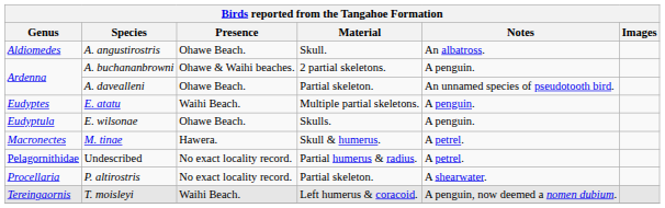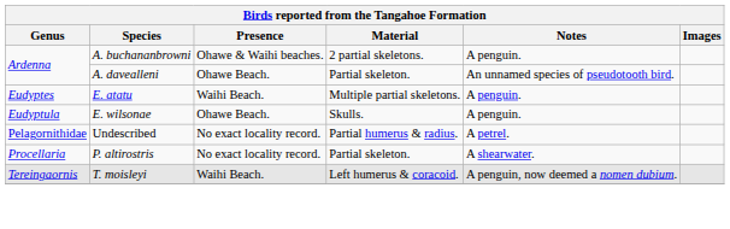- row: Aldiomedes | A. angustirostris | Ohawe Beach. | Skull. | An albatross.
- row: Macronectes | M. tinae | Hawera. | Skull & humerus. | A petrel.
